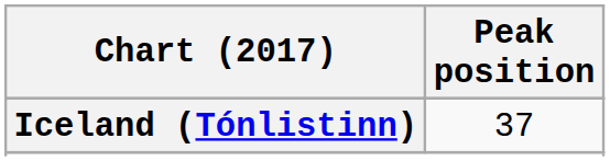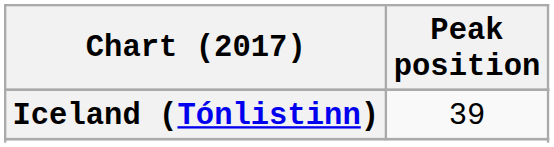Iceland (Tónlistinn) | Peak position: 37 -> 39
